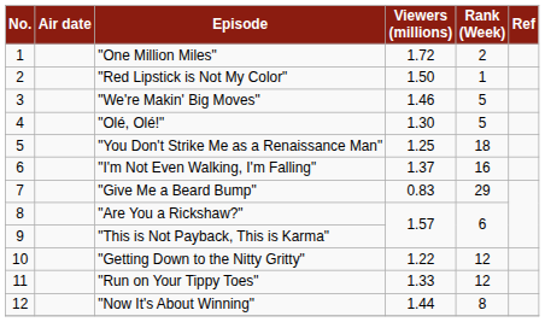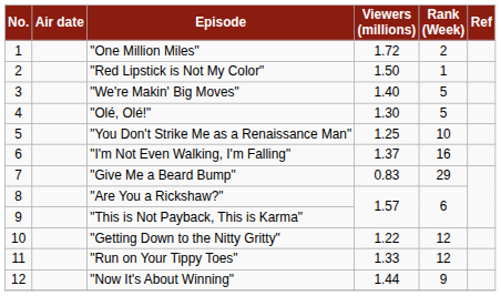"We're Makin' Big Moves" | Viewers (millions): 1.46 -> 1.40
"You Don't Strike Me as a Renaissance Man" | Rank (Week): 18 -> 10
"Now It's About Winning" | Rank (Week): 8 -> 9
